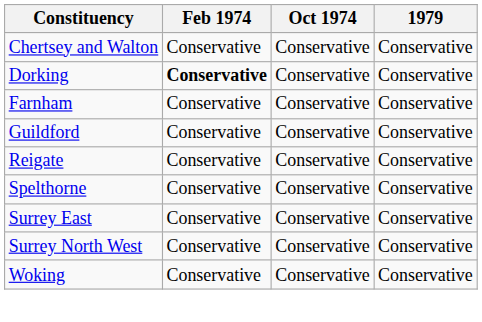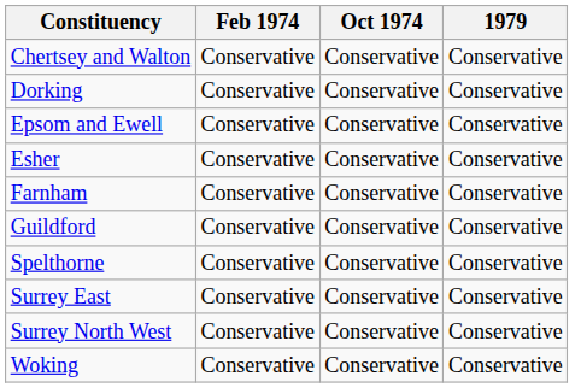Dorking | Feb 1974: bold -> normal
+ row: Epsom and Ewell | Conservative | Conservative | Conservative
+ row: Esher | Conservative | Conservative | Conservative
- row: Reigate | Conservative | Conservative | Conservative
